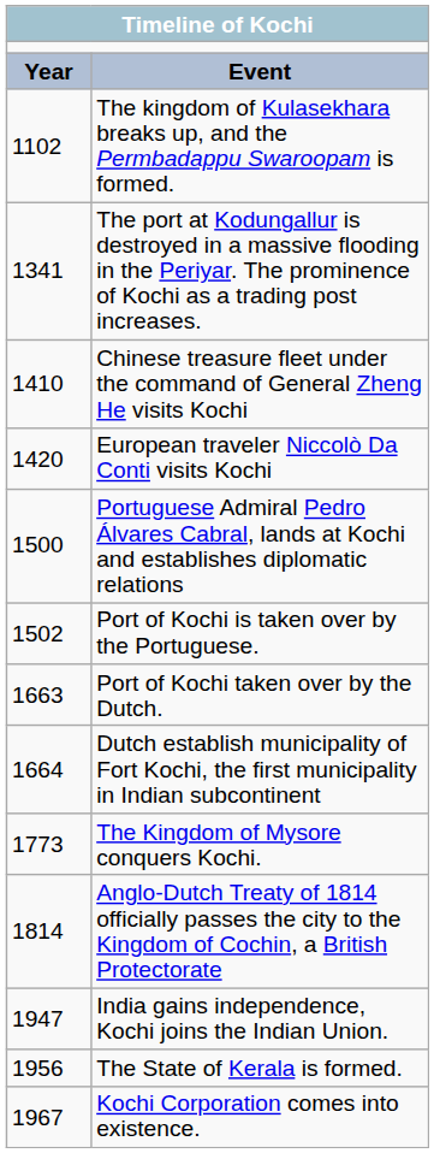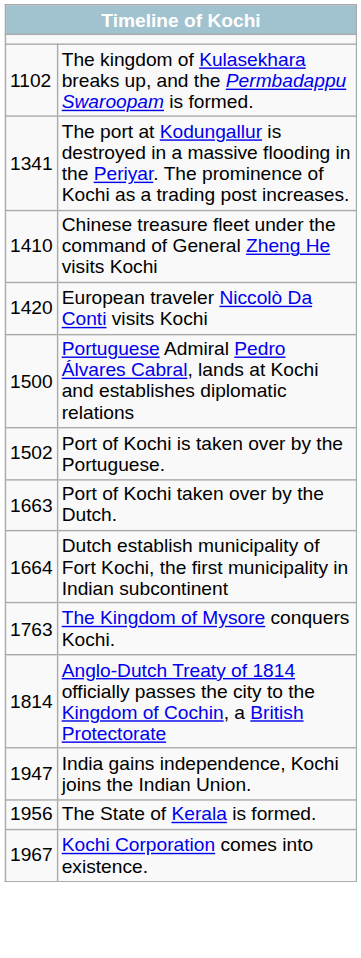- row: Year | Event
The Kingdom of Mysore conquers Kochi. | column 1: 1773 -> 1763
